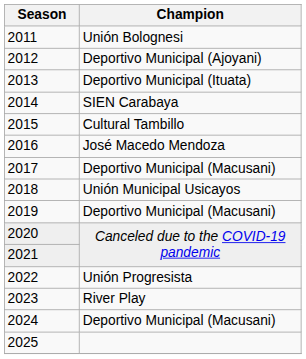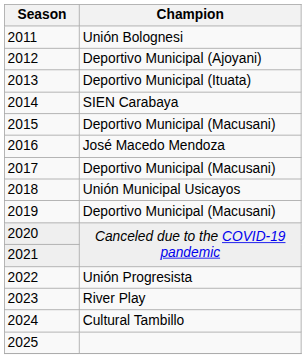2015 | Champion: Cultural Tambillo -> Deportivo Municipal (Macusani)
2024 | Champion: Deportivo Municipal (Macusani) -> Cultural Tambillo
